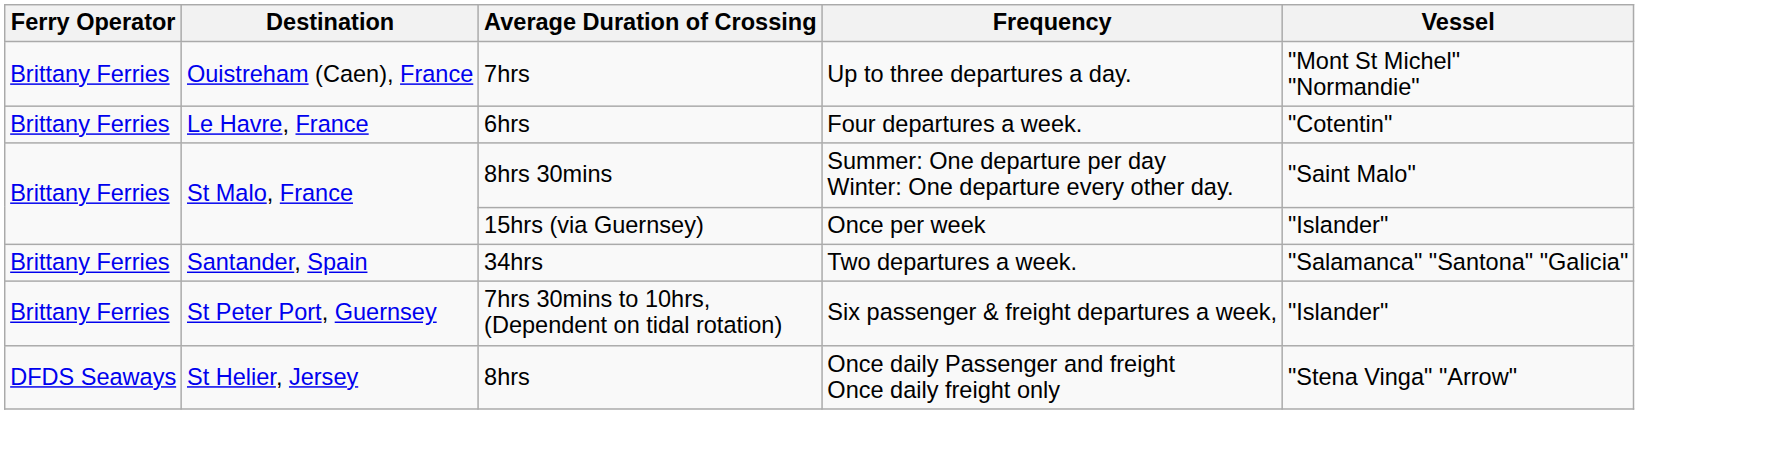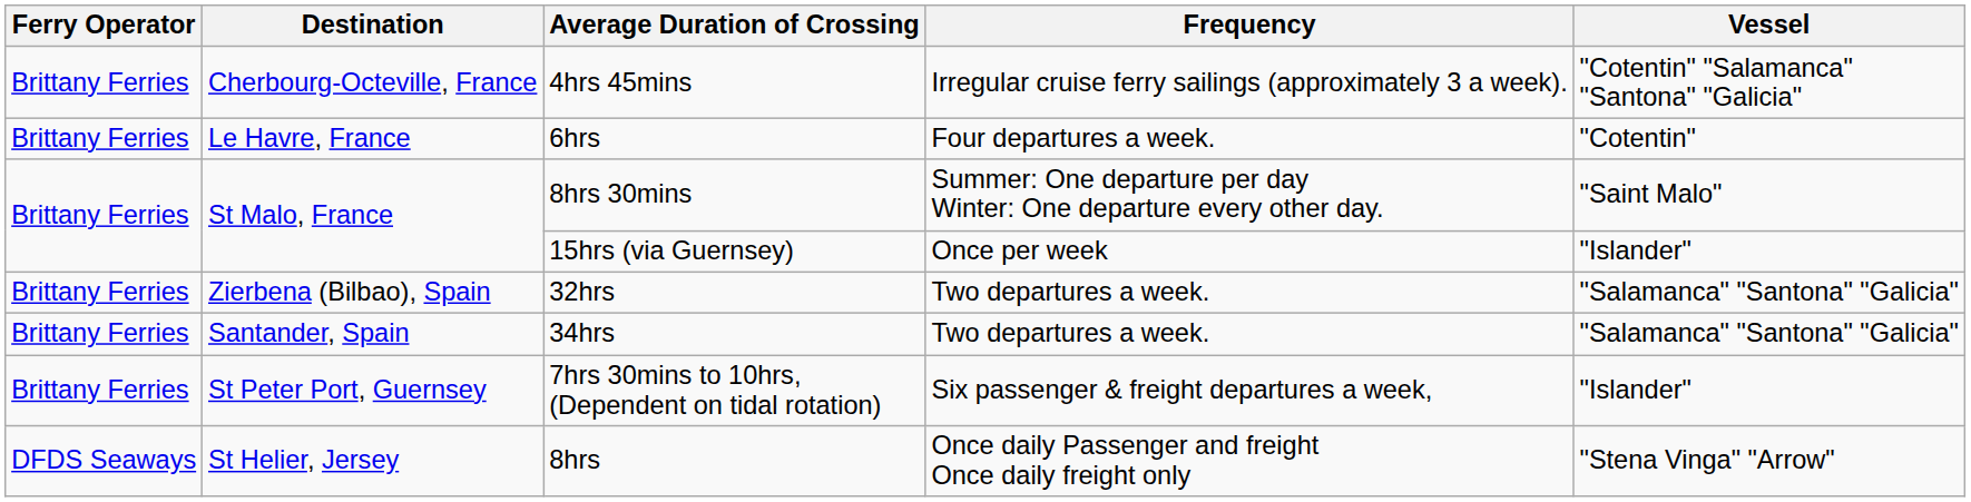- row: Brittany Ferries | Ouistreham (Caen), France | 7hrs | Up to three departures a day. | "Mont St Michel" "Normandie"
+ row: Brittany Ferries | Cherbourg-Octeville, France | 4hrs 45mins | Irregular cruise ferry sailings (approximately 3 a week). | "Cotentin" "Salamanca" "Santona" "Galicia"
+ row: Brittany Ferries | Zierbena (Bilbao), Spain | 32hrs | Two departures a week. | "Salamanca" "Santona" "Galicia"
